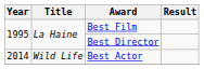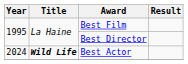Best Actor | Year: 2014 -> 2024
Best Actor | Title: normal -> bold
